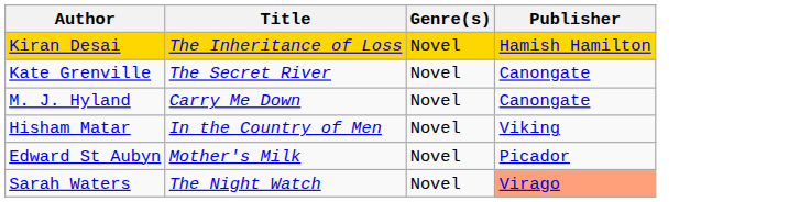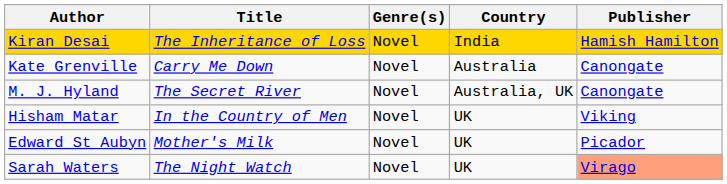+ column: Country | India | Australia | Australia, UK | UK | UK | UK
Kate Grenville | Title: The Secret River -> Carry Me Down
M. J. Hyland | Title: Carry Me Down -> The Secret River
